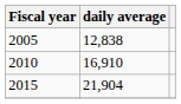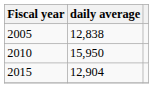2010 | daily average: 16,910 -> 15,950
2015 | daily average: 21,904 -> 12,904
